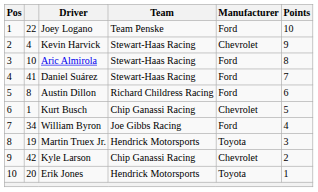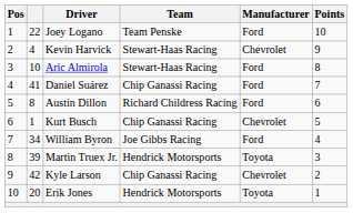Daniel Suárez | Team: Stewart-Haas Racing -> Chip Ganassi Racing
Martin Truex Jr. | column 2: 19 -> 39
